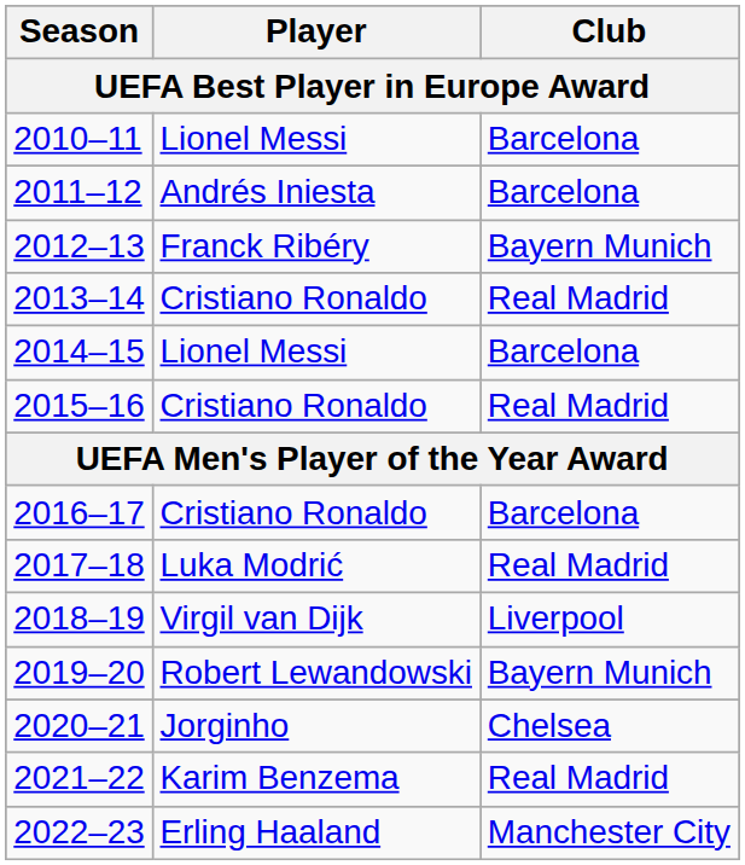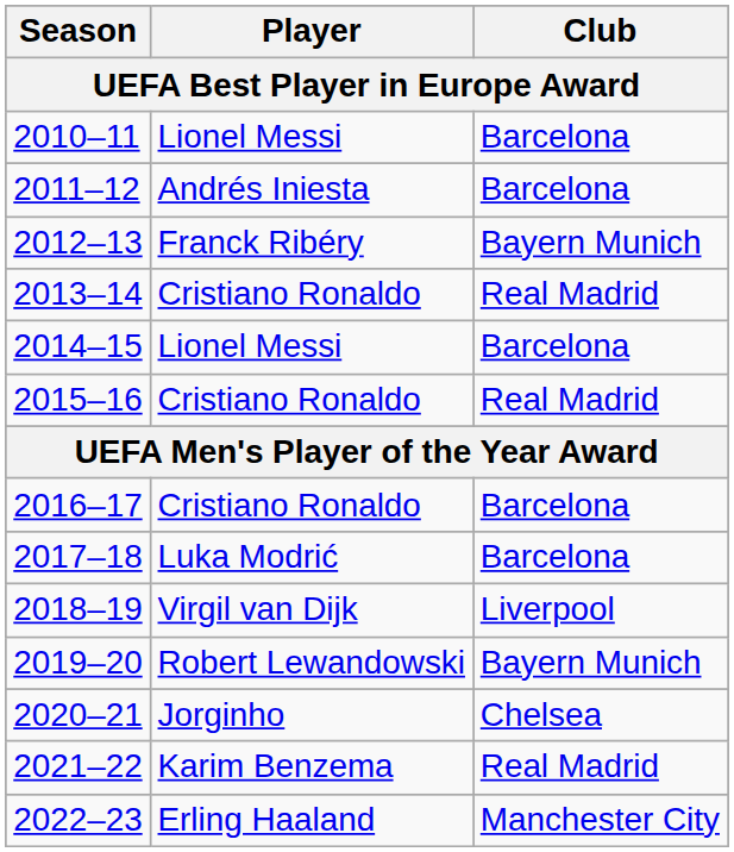2017–18 | Club: Real Madrid -> Barcelona
